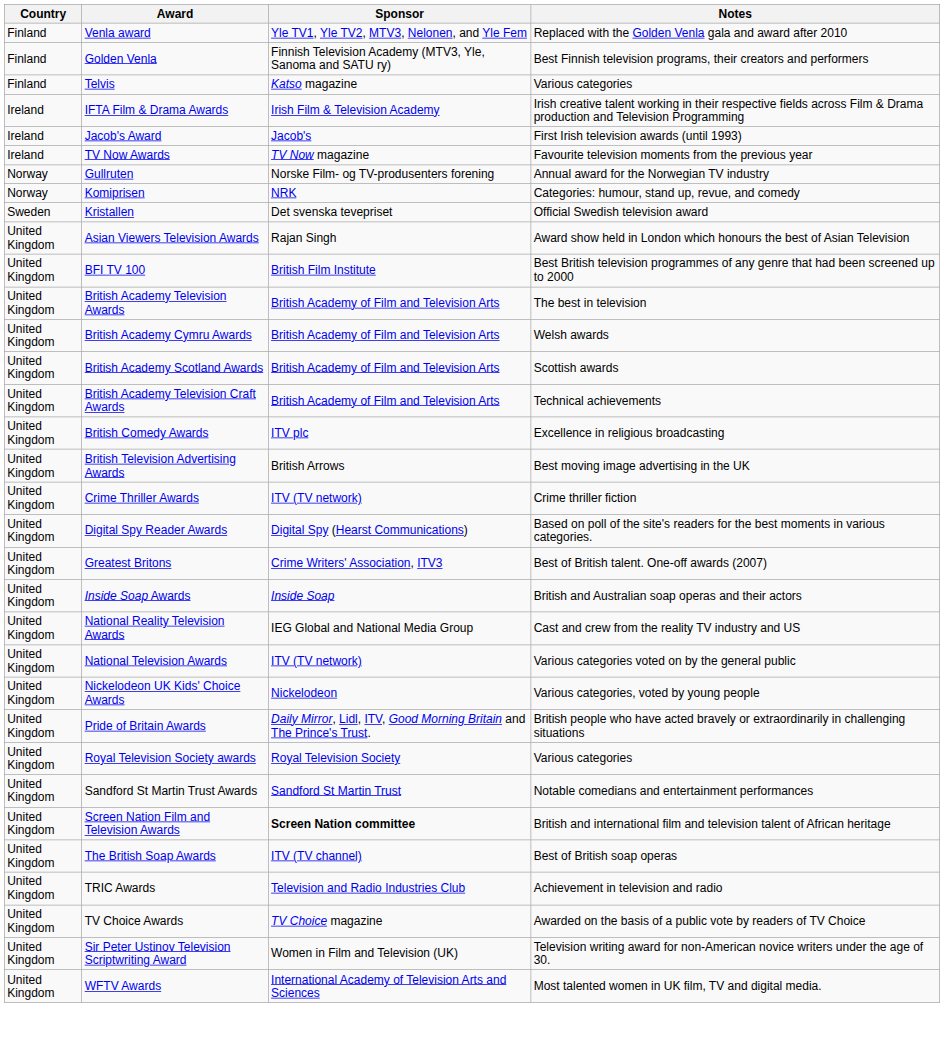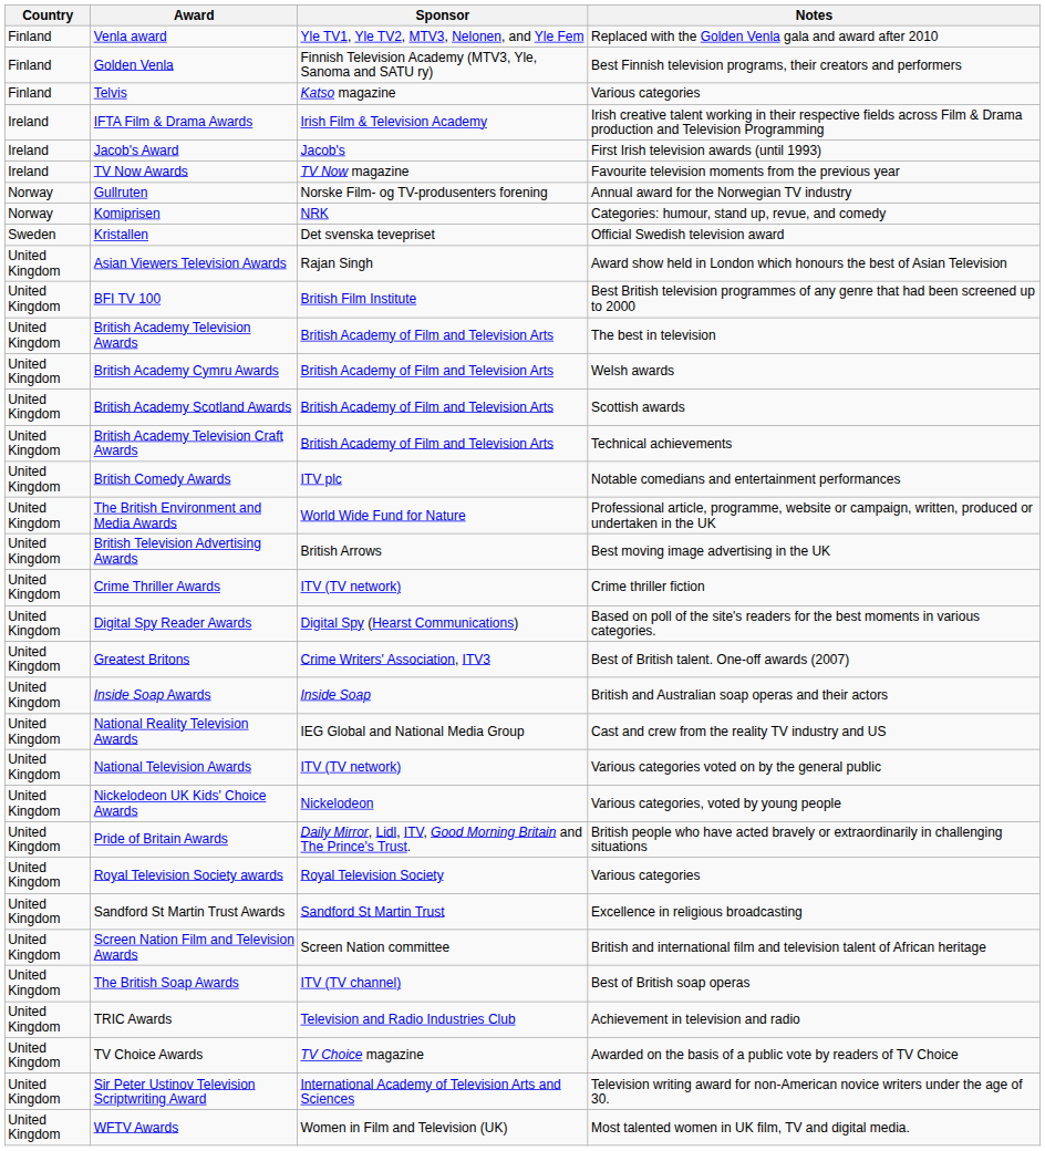British Comedy Awards | Notes: Excellence in religious broadcasting -> Notable comedians and entertainment performances
+ row: United Kingdom | The British Environment and Media Awards | World Wide Fund for Nature | Professional article, programme, website or campaign, written, produced or undertaken in the UK
Sandford St Martin Trust Awards | Notes: Notable comedians and entertainment performances -> Excellence in religious broadcasting
Screen Nation Film and Television Awards | Sponsor: bold -> normal
Sir Peter Ustinov Television Scriptwriting Award | Sponsor: Women in Film and Television (UK) -> International Academy of Television Arts and Sciences
WFTV Awards | Sponsor: International Academy of Television Arts and Sciences -> Women in Film and Television (UK)
